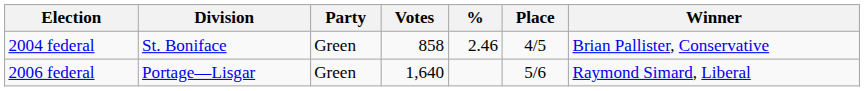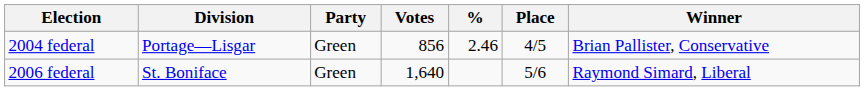2004 federal | Division: St. Boniface -> Portage—Lisgar
2004 federal | Votes: 858 -> 856
2006 federal | Division: Portage—Lisgar -> St. Boniface
